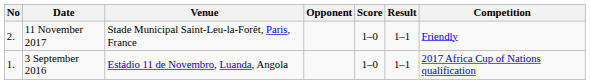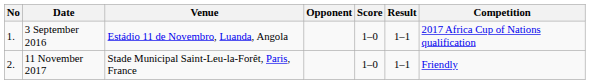rows swapped: 3 September 2016 <-> 11 November 2017
